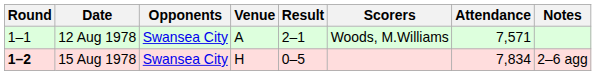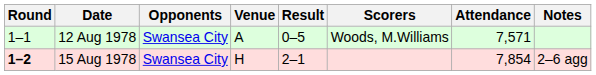12 Aug 1978 | Result: 2–1 -> 0–5
15 Aug 1978 | Result: 0–5 -> 2–1
15 Aug 1978 | Attendance: 7,834 -> 7,854
